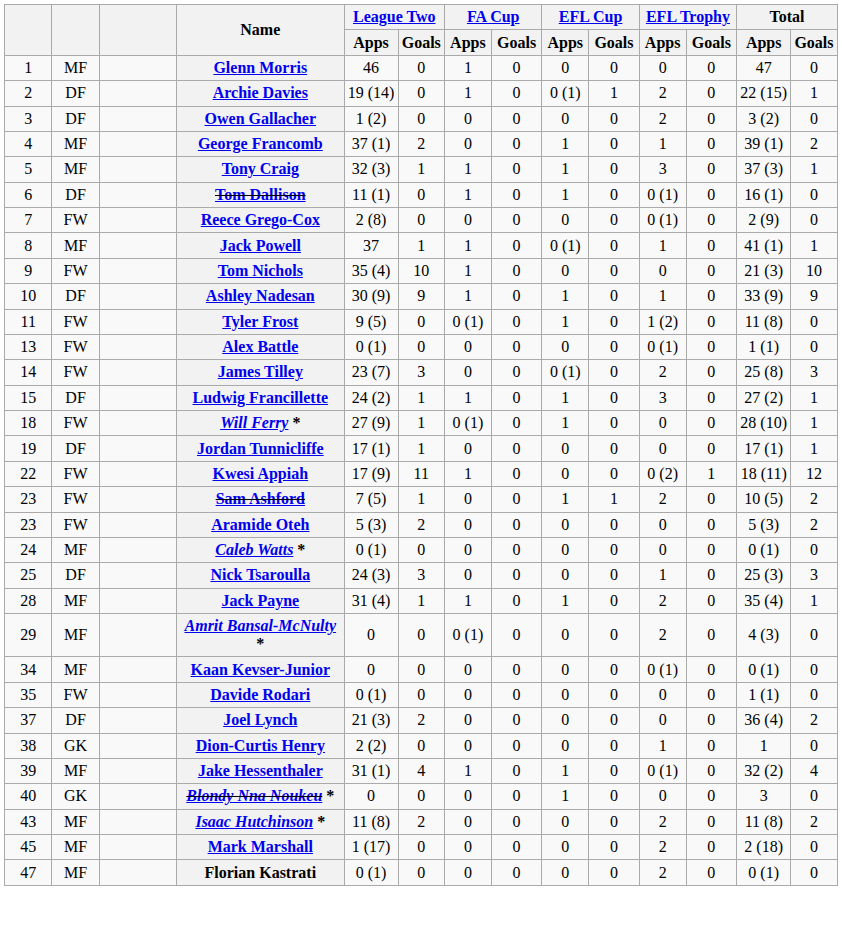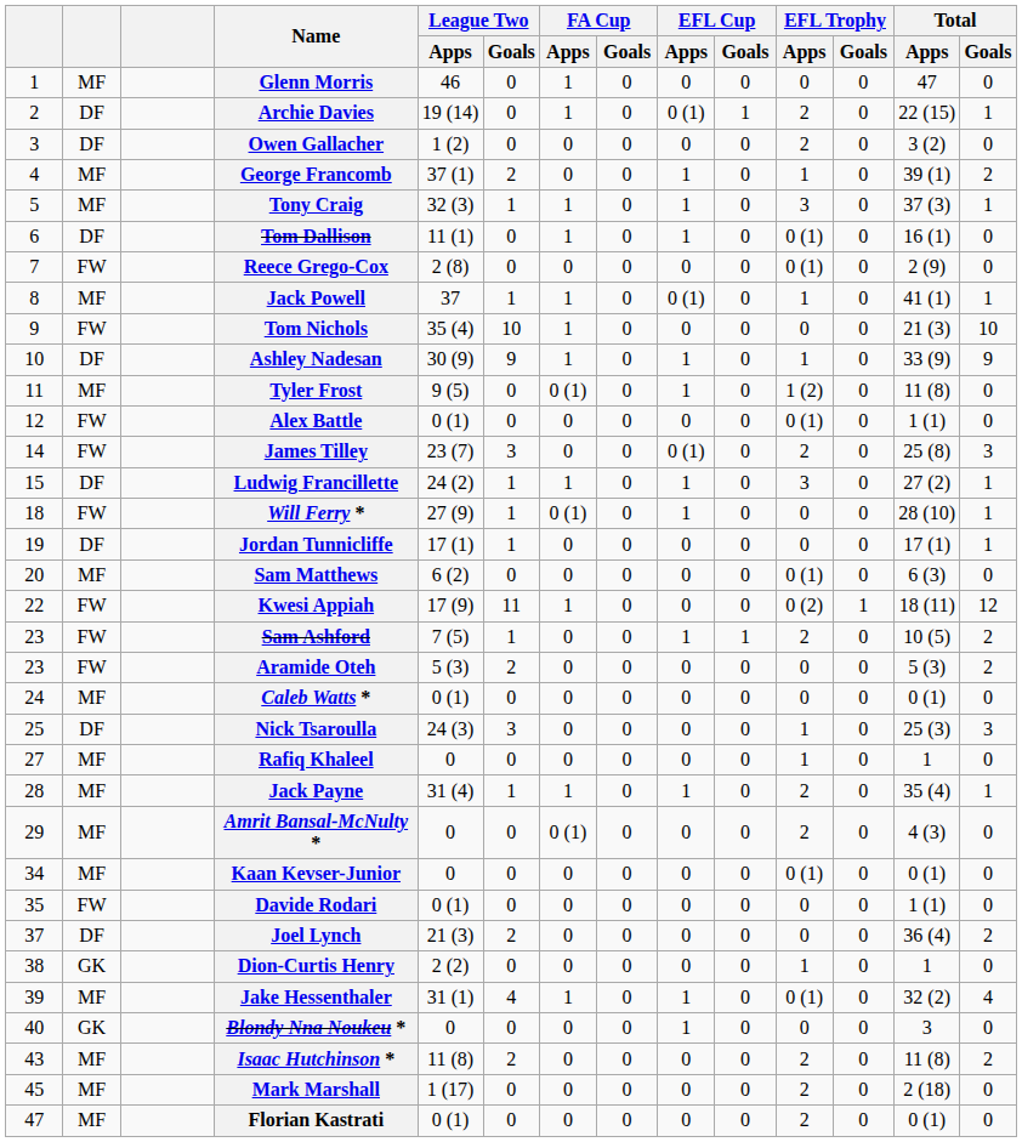Tyler Frost | column 2: FW -> MF
Alex Battle | column 1: 13 -> 12
+ row: 20 | MF | Sam Matthews | 6 (2) | 0 | 0 | 0 | 0 | 0 | 0 (1) | 0 | 6 (3) | 0
+ row: 27 | MF | Rafiq Khaleel | 0 | 0 | 0 | 0 | 0 | 0 | 1 | 0 | 1 | 0
